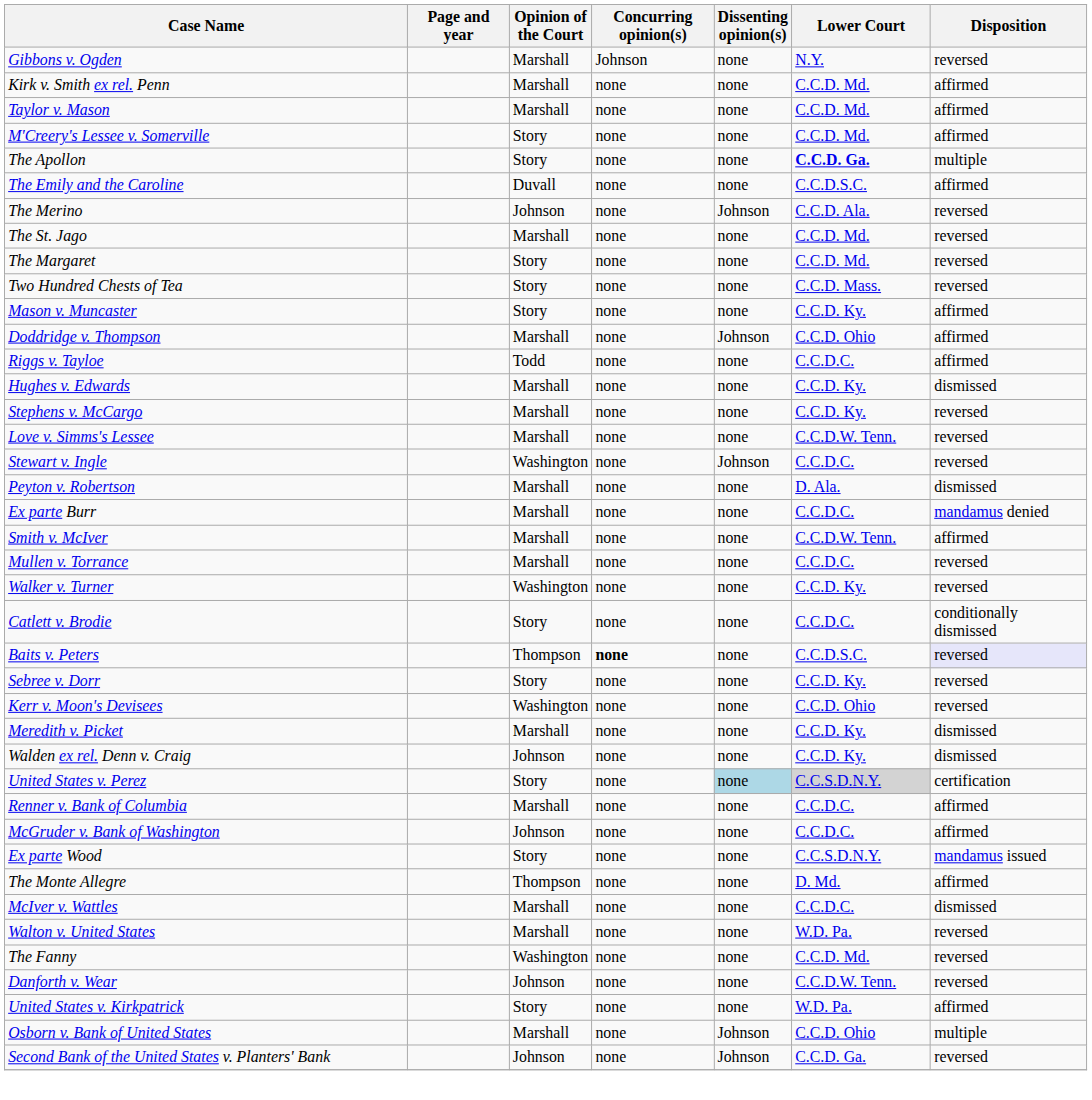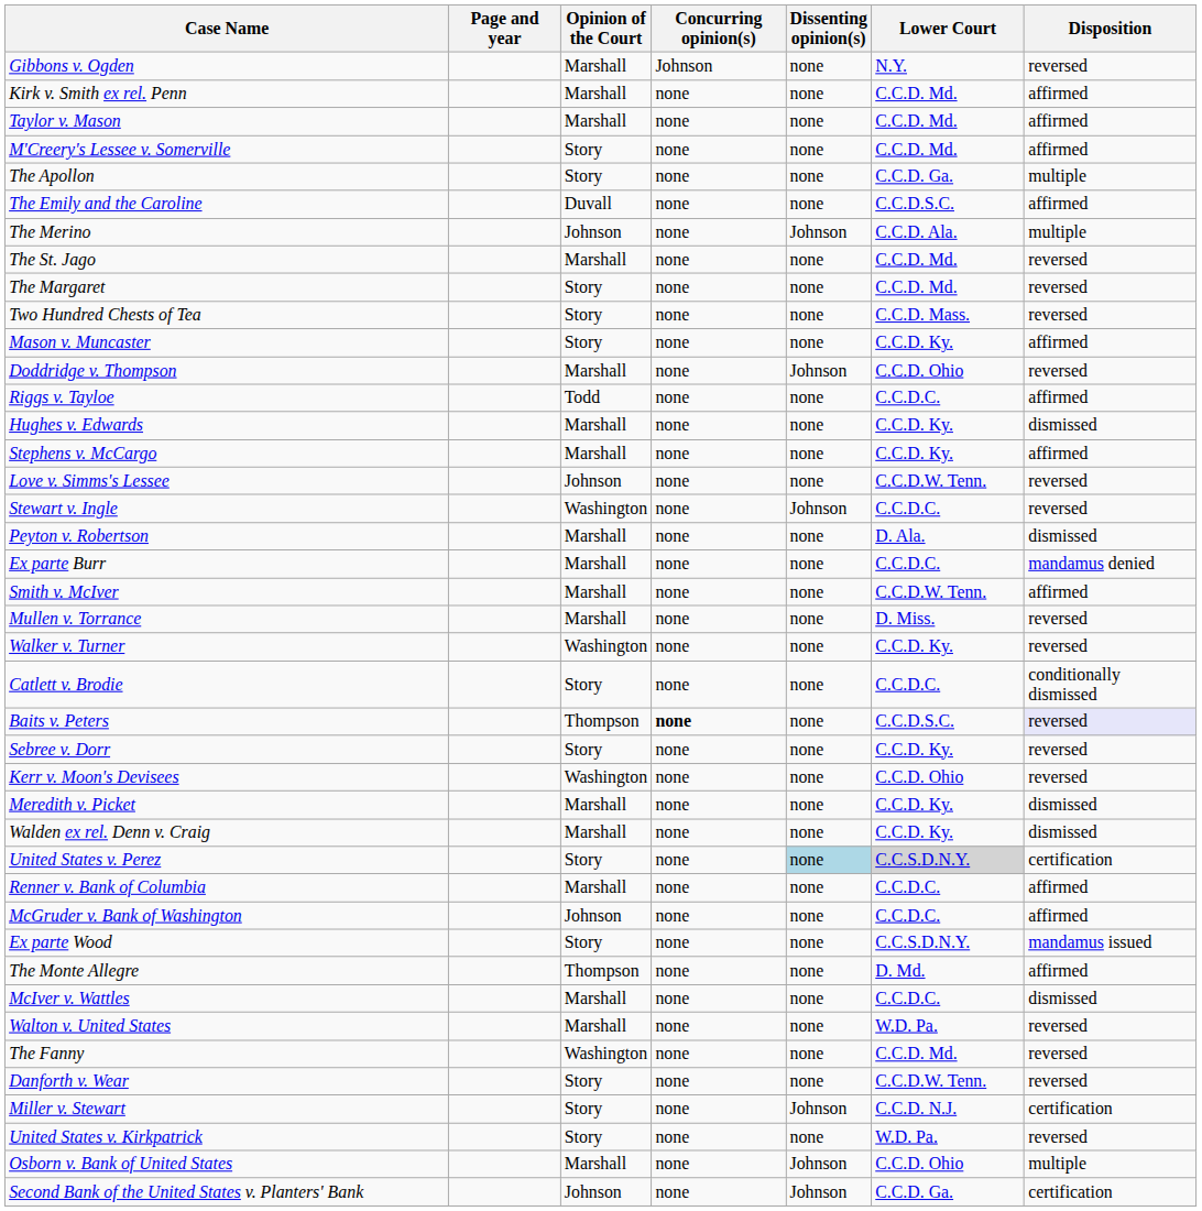The Apollon | Lower Court: bold -> normal
The Merino | Disposition: reversed -> multiple
Doddridge v. Thompson | Disposition: affirmed -> reversed
Stephens v. McCargo | Disposition: reversed -> affirmed
Love v. Simms's Lessee | Opinion of the Court: Marshall -> Johnson
Mullen v. Torrance | Lower Court: C.C.D.C. -> D. Miss.
Walden ex rel. Denn v. Craig | Opinion of the Court: Johnson -> Marshall
Danforth v. Wear | Opinion of the Court: Johnson -> Story
+ row: Miller v. Stewart | Story | none | Johnson | C.C.D. N.J. | certification
United States v. Kirkpatrick | Disposition: affirmed -> reversed
Second Bank of the United States v. Planters' Bank | Disposition: reversed -> certification
